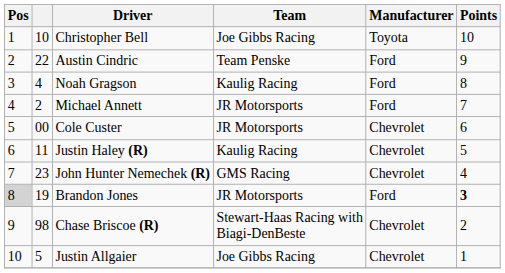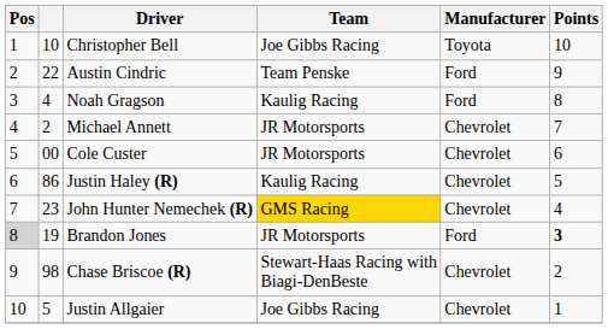Michael Annett | Manufacturer: Ford -> Chevrolet
Justin Haley (R) | column 2: 11 -> 86
John Hunter Nemechek (R) | Team: no background -> gold background
